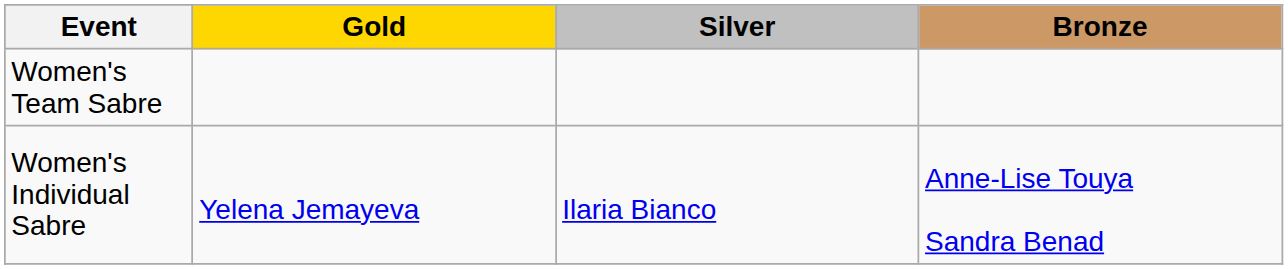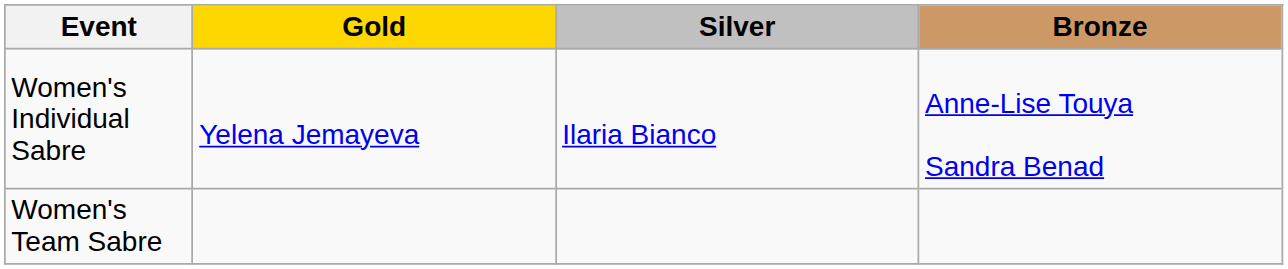rows swapped: Women's Individual Sabre <-> Women's Team Sabre
